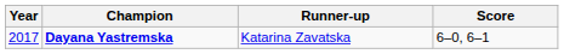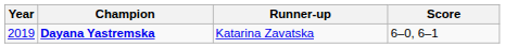Dayana Yastremska | Year: 2017 -> 2019
